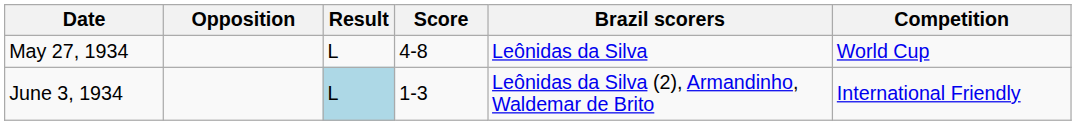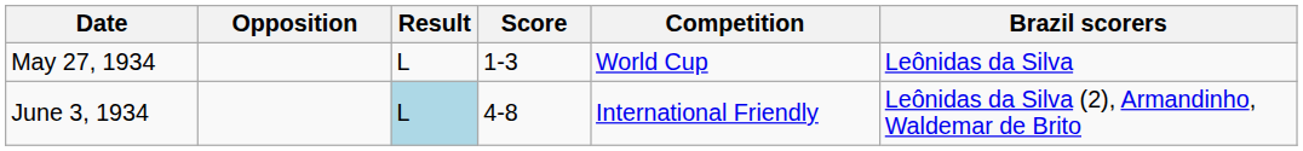columns swapped: Brazil scorers <-> Competition
May 27, 1934 | Score: 4-8 -> 1-3
June 3, 1934 | Score: 1-3 -> 4-8
